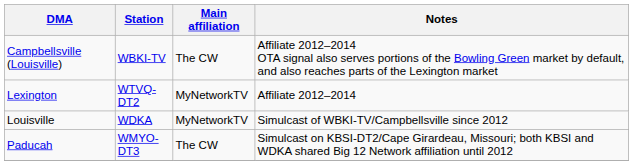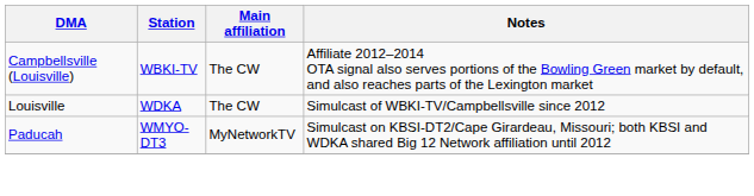- row: Lexington | WTVQ-DT2 | MyNetworkTV | Affiliate 2012–2014
Louisville | Main affiliation: MyNetworkTV -> The CW
Paducah | Main affiliation: The CW -> MyNetworkTV
